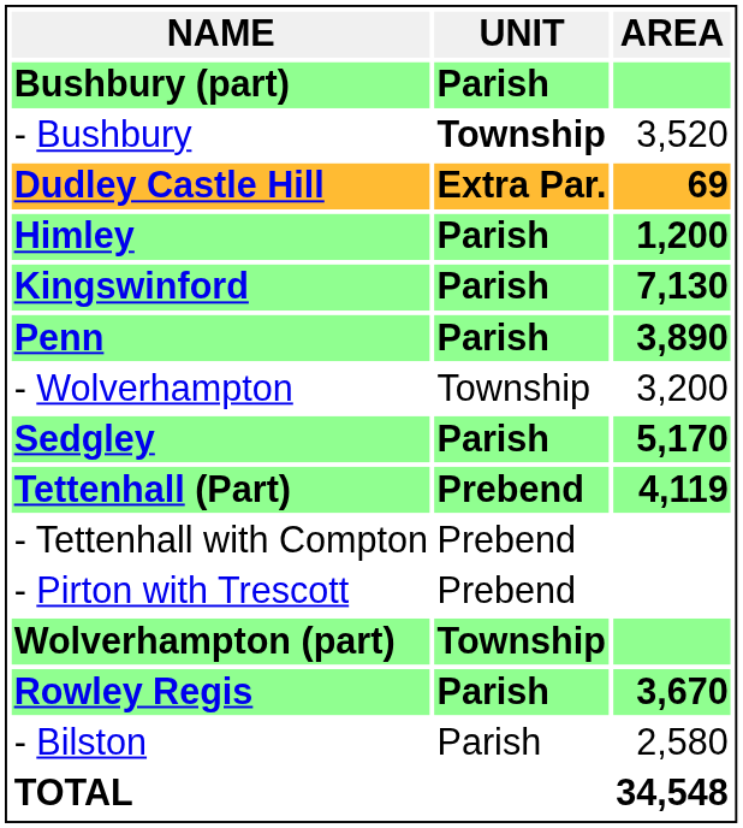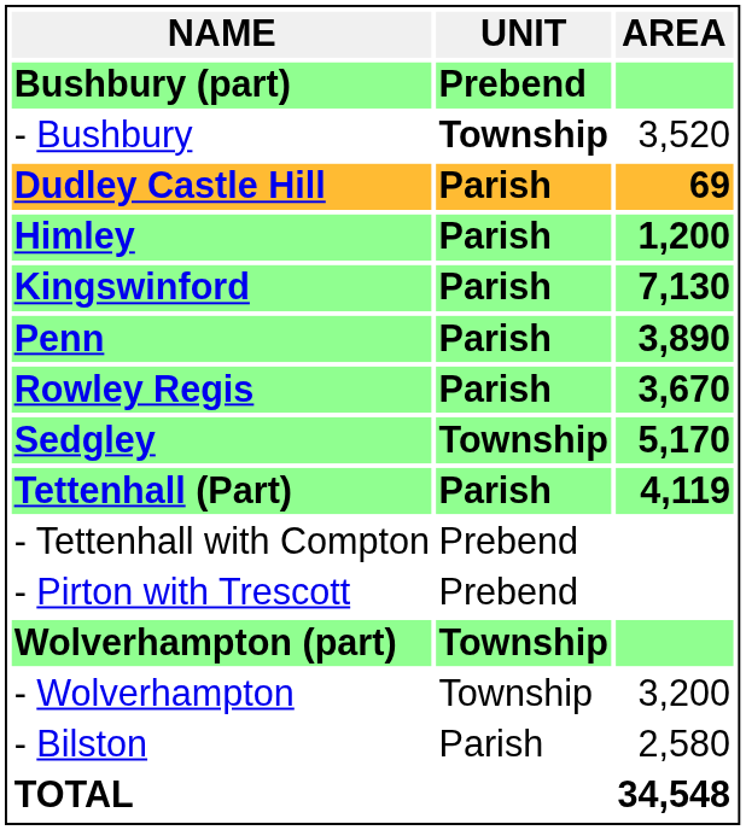Bushbury (part) | UNIT: Parish -> Prebend
Dudley Castle Hill | UNIT: Extra Par. -> Parish
rows swapped: Rowley Regis <-> - Wolverhampton
Sedgley | UNIT: Parish -> Township
Tettenhall (Part) | UNIT: Prebend -> Parish
